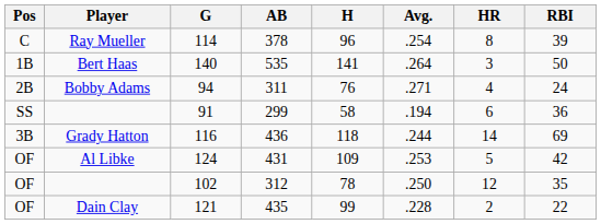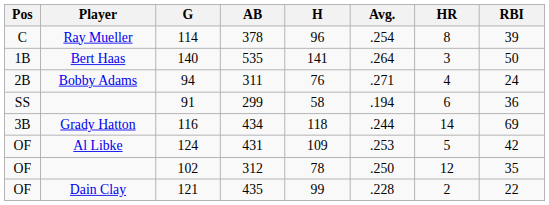116 | AB: 436 -> 434
